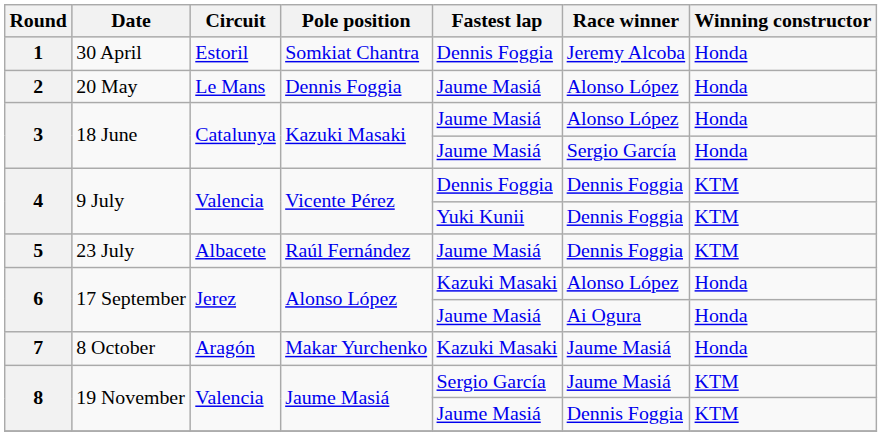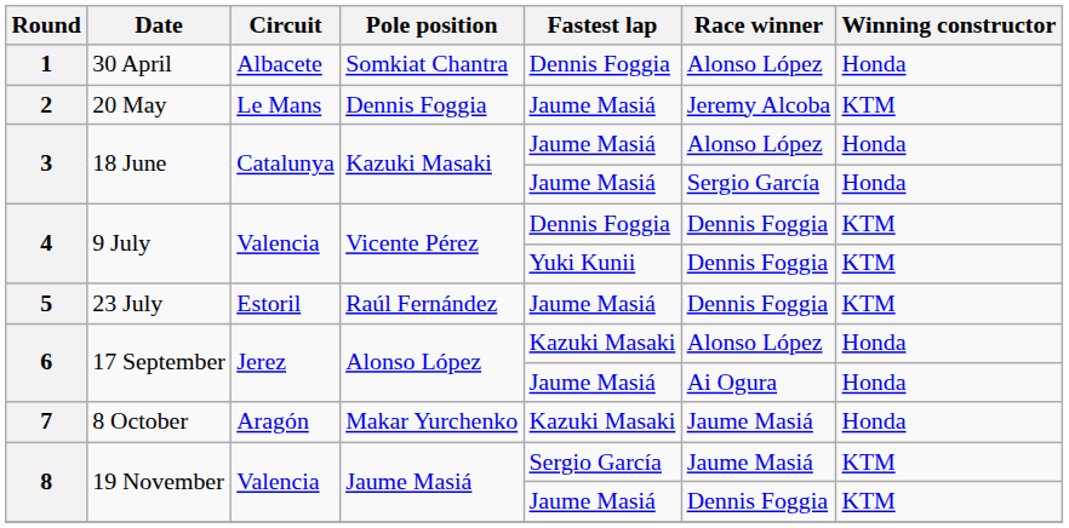1 | Circuit: Estoril -> Albacete
1 | Race winner: Jeremy Alcoba -> Alonso López
2 | Race winner: Alonso López -> Jeremy Alcoba
2 | Winning constructor: Honda -> KTM
5 | Circuit: Albacete -> Estoril
